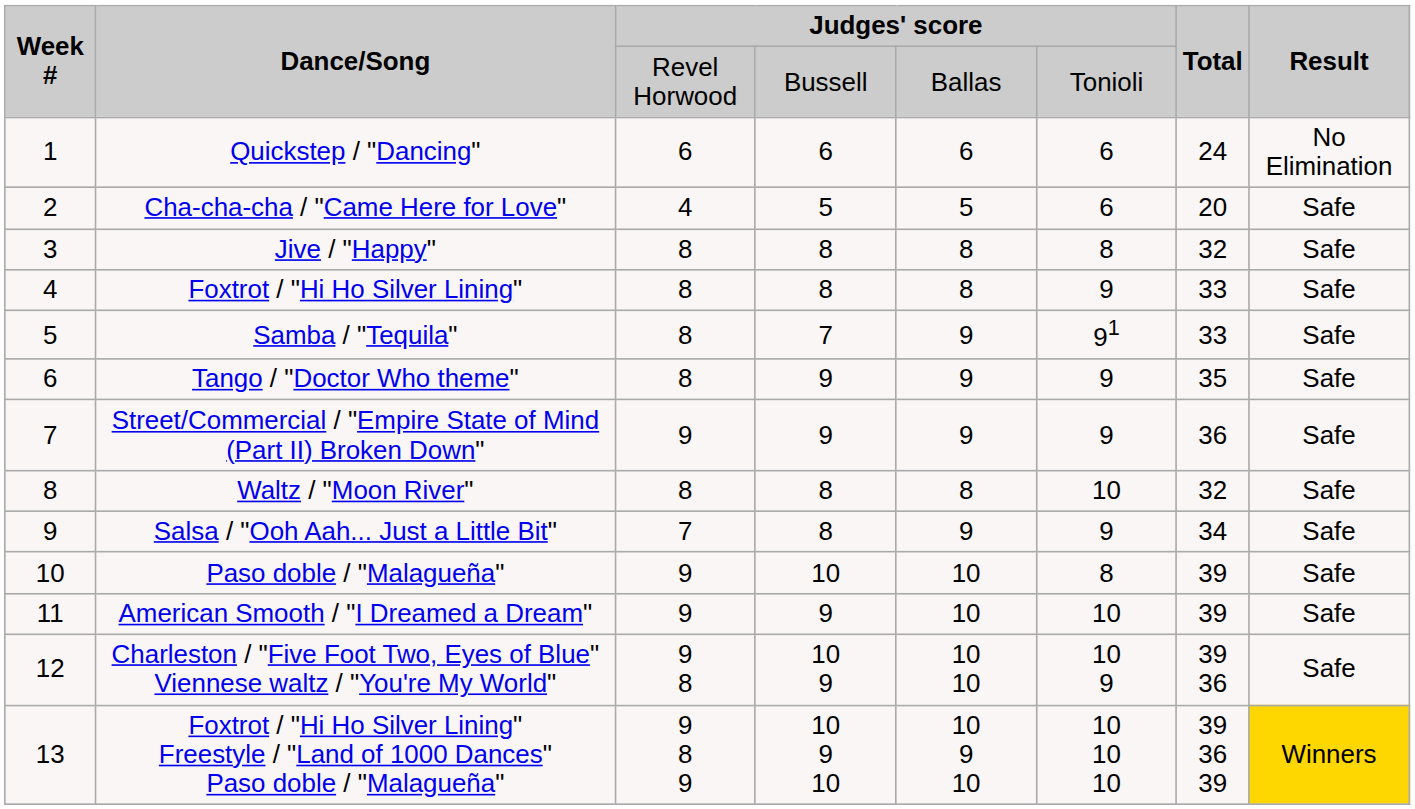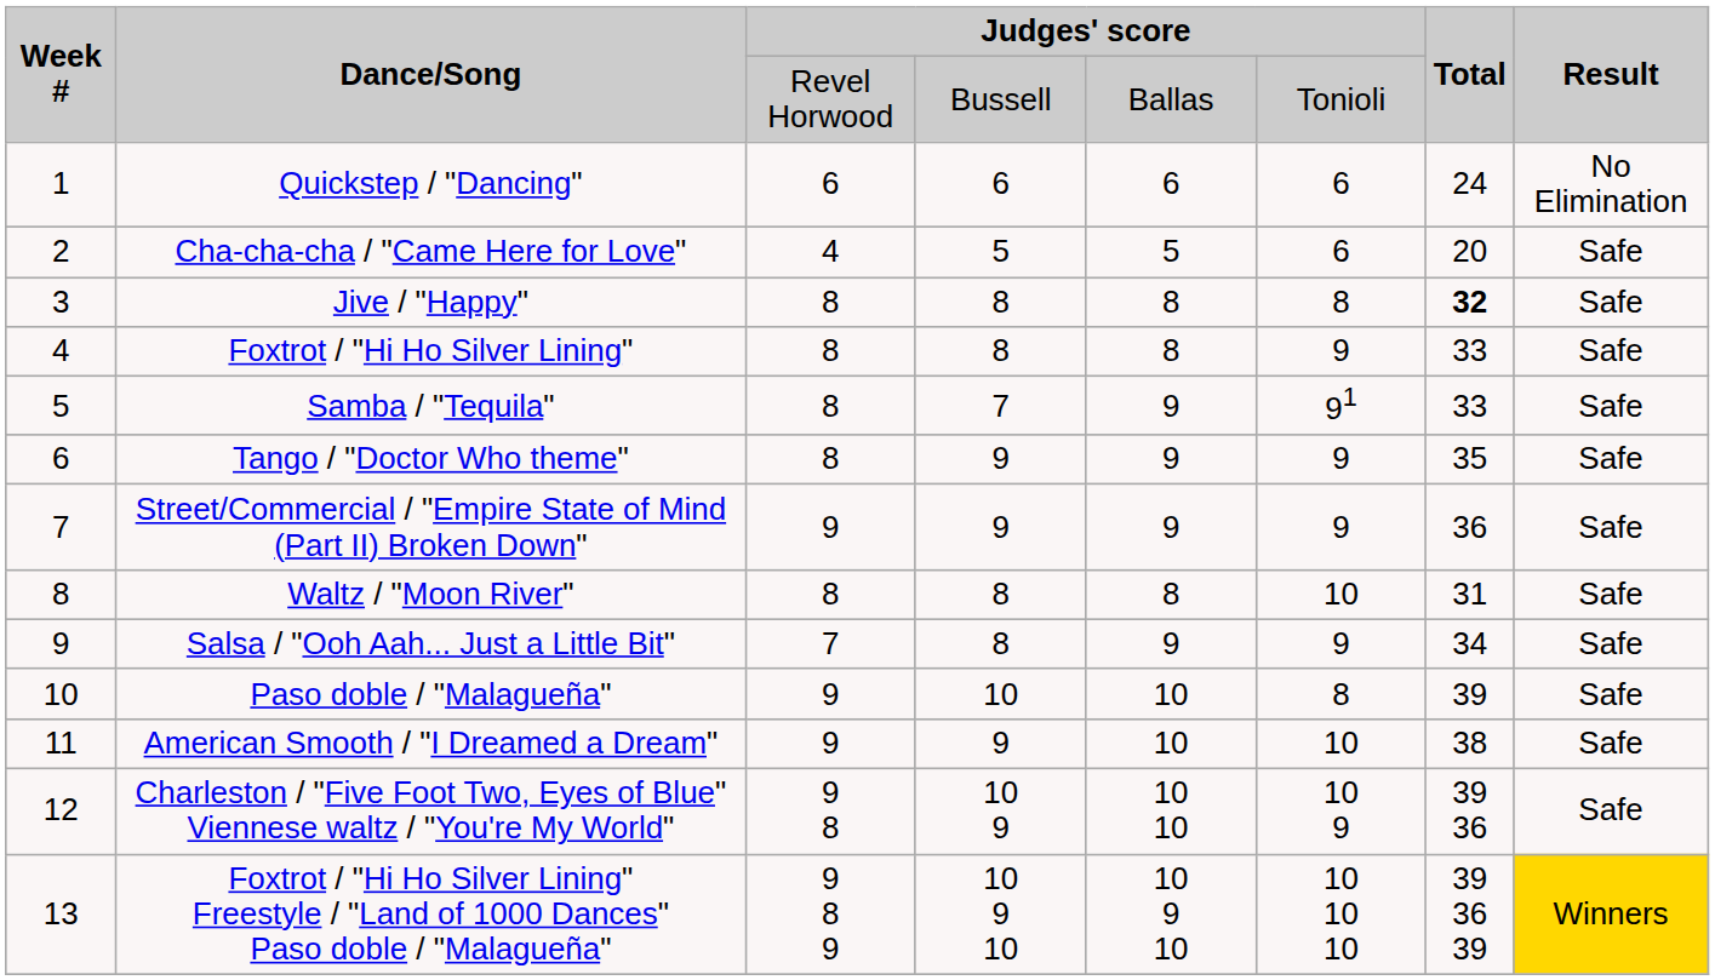Jive / "Happy" | Total: normal -> bold
Waltz / "Moon River" | Total: 32 -> 31
American Smooth / "I Dreamed a Dream" | Total: 39 -> 38
